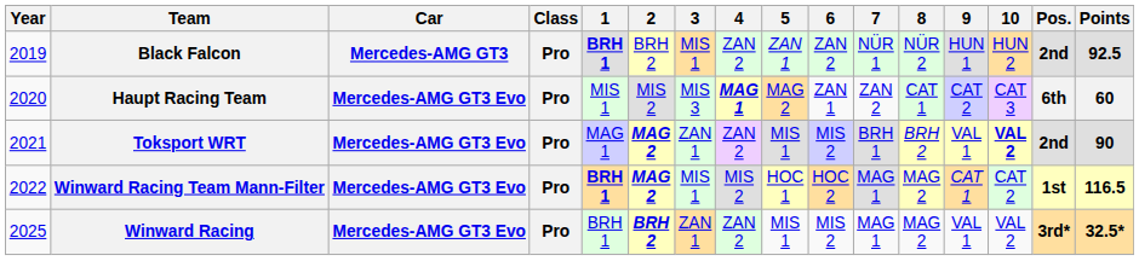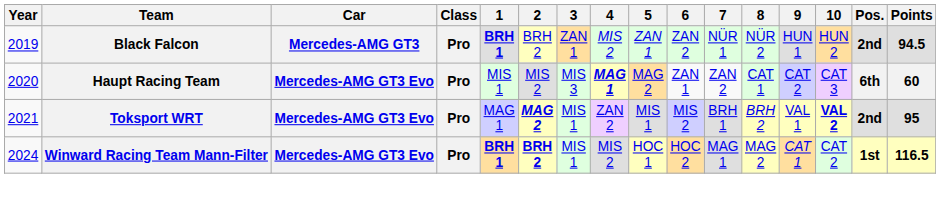Black Falcon | 3: MIS 1 -> ZAN 1
Black Falcon | 4: ZAN 2 -> MIS 2
Black Falcon | Points: 92.5 -> 94.5
Toksport WRT | 3: ZAN 1 -> MIS 1
Toksport WRT | Points: 90 -> 95
Winward Racing Team Mann-Filter | Year: 2022 -> 2024
Winward Racing Team Mann-Filter | 2: MAG 2 -> BRH 2
- row: 2025 | Winward Racing | Mercedes-AMG GT3 Evo | Pro | BRH 1 | BRH 2 | ZAN 1 | ZAN 2 | MIS 1 | MIS 2 | MAG 1 | MAG 2 | VAL 1 | VAL 2 | 3rd* | 32.5*
